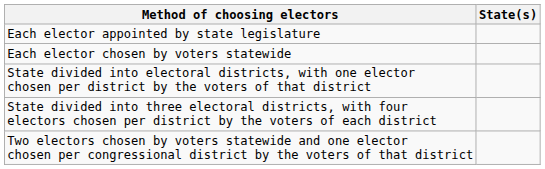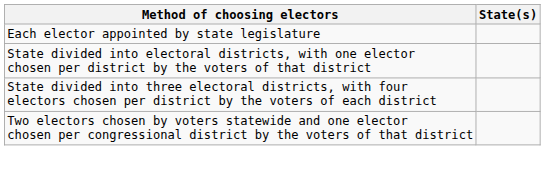- row: Each elector chosen by voters statewide
